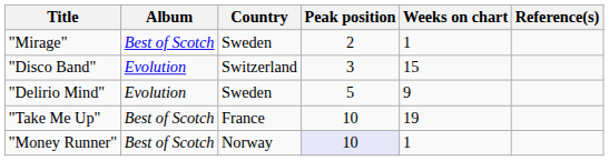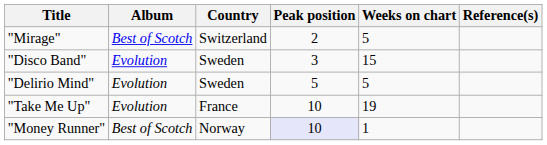"Mirage" | Country: Sweden -> Switzerland
"Mirage" | Weeks on chart: 1 -> 5
"Disco Band" | Country: Switzerland -> Sweden
"Delirio Mind" | Weeks on chart: 9 -> 5
"Take Me Up" | Album: Best of Scotch -> Evolution
